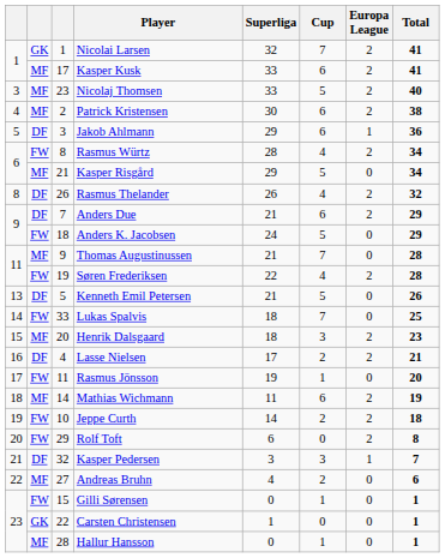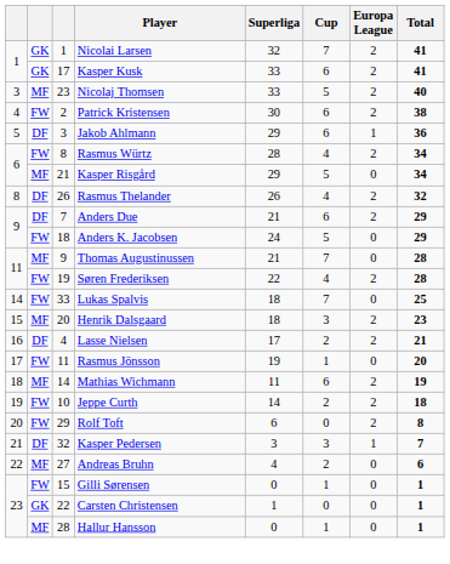Kasper Kusk | column 2: MF -> GK
Patrick Kristensen | column 2: MF -> FW
- row: 13 | DF | 5 | Kenneth Emil Petersen | 21 | 5 | 0 | 26
